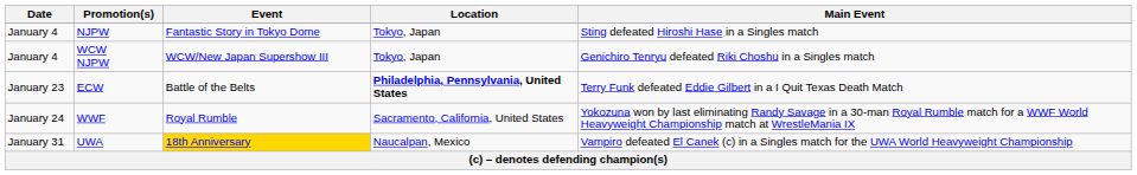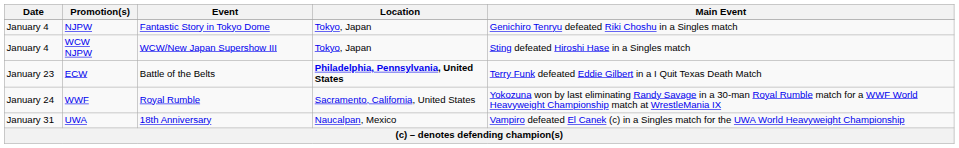NJPW | Main Event: Sting defeated Hiroshi Hase in a Singles match -> Genichiro Tenryu defeated Riki Choshu in a Singles match
WCW NJPW | Main Event: Genichiro Tenryu defeated Riki Choshu in a Singles match -> Sting defeated Hiroshi Hase in a Singles match
UWA | Event: gold background -> no background
